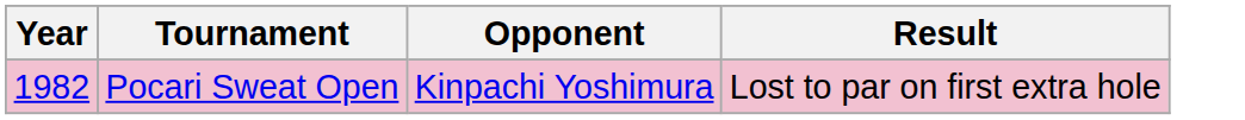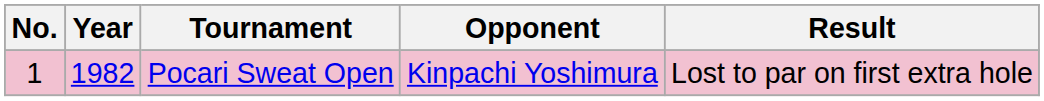+ column: No. | 1
